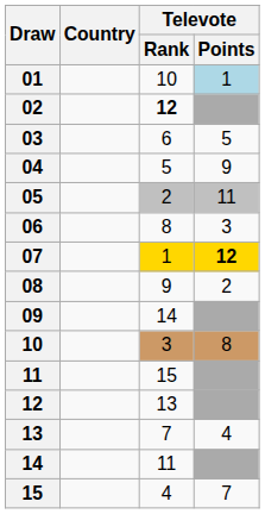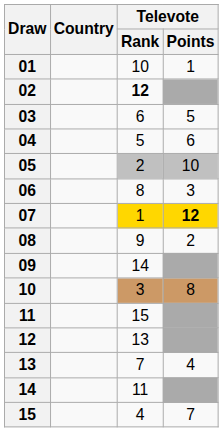01 | Televote / Points: lightblue background -> no background
04 | Televote / Points: 9 -> 6
05 | Televote / Points: 11 -> 10
